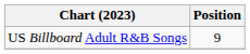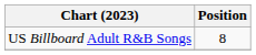US Billboard Adult R&B Songs | Position: 9 -> 8
